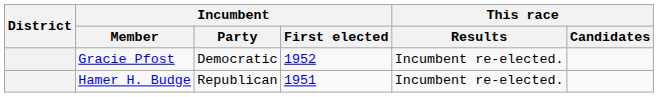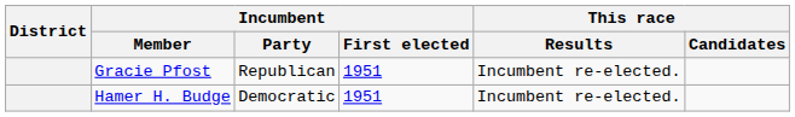Gracie Pfost | Incumbent / Party: Democratic -> Republican
Gracie Pfost | Incumbent / First elected: 1952 -> 1951
Hamer H. Budge | Incumbent / Party: Republican -> Democratic
